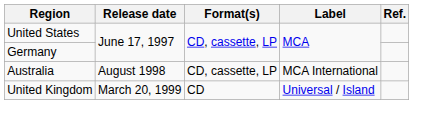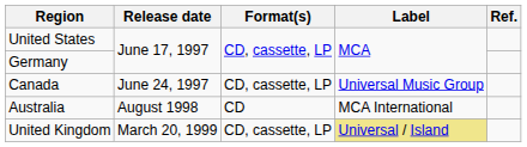+ row: Canada | June 24, 1997 | CD, cassette, LP | Universal Music Group
Australia | Format(s): CD, cassette, LP -> CD
United Kingdom | Format(s): CD -> CD, cassette, LP
United Kingdom | Label: no background -> khaki background
